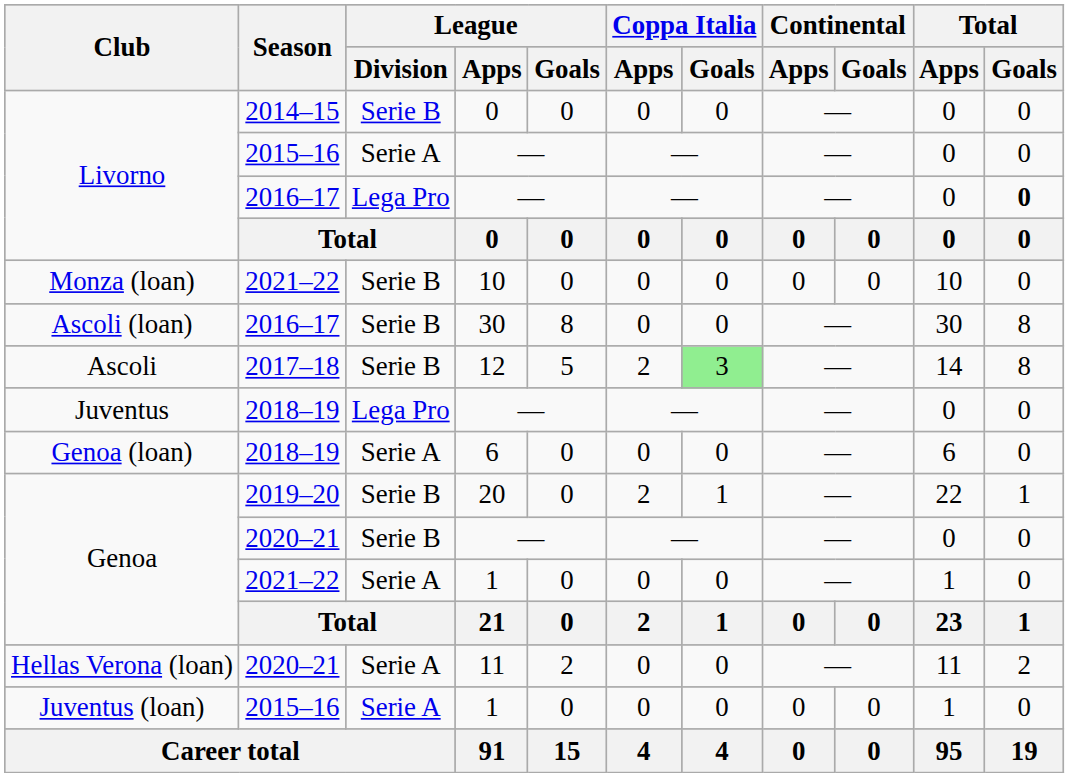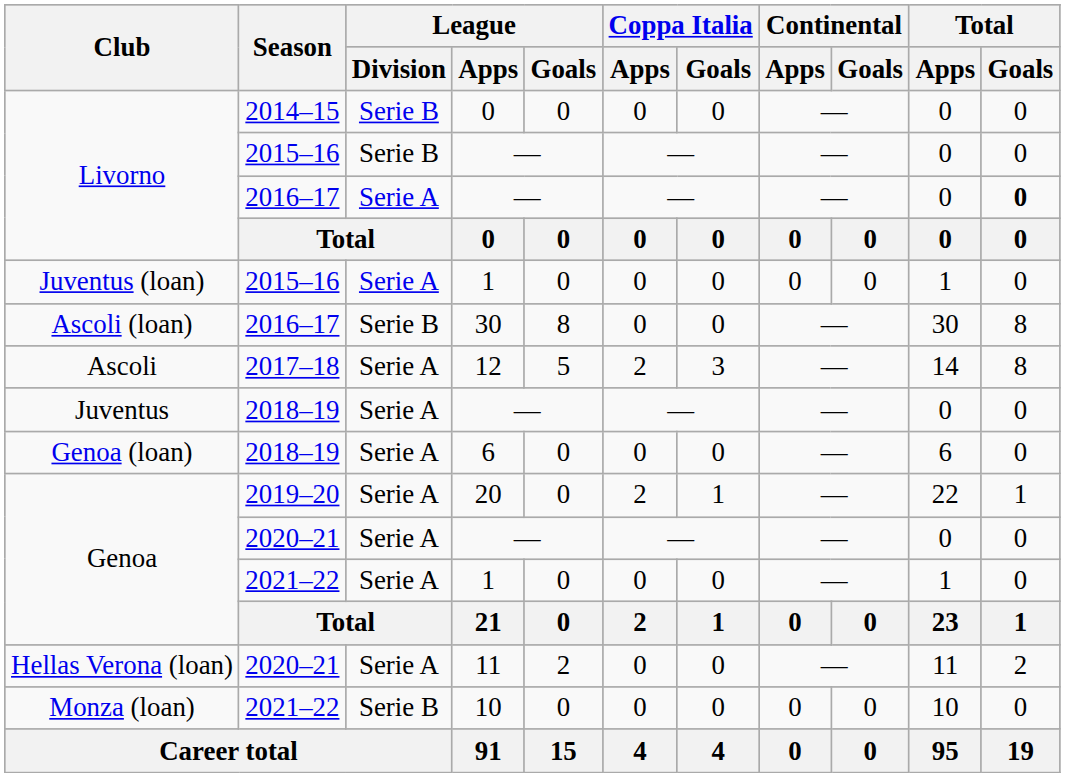Livorno / 2015–16 | League / Division: Serie A -> Serie B
Livorno / 2016–17 | League / Division: Lega Pro -> Serie A
rows swapped: Juventus (loan) <-> Monza (loan)
Ascoli | League / Division: Serie B -> Serie A
Ascoli | Coppa Italia / Goals: lightgreen background -> no background
Juventus | League / Division: Lega Pro -> Serie A
Genoa / 2019–20 | League / Division: Serie B -> Serie A
Genoa / 2020–21 | League / Division: Serie B -> Serie A
